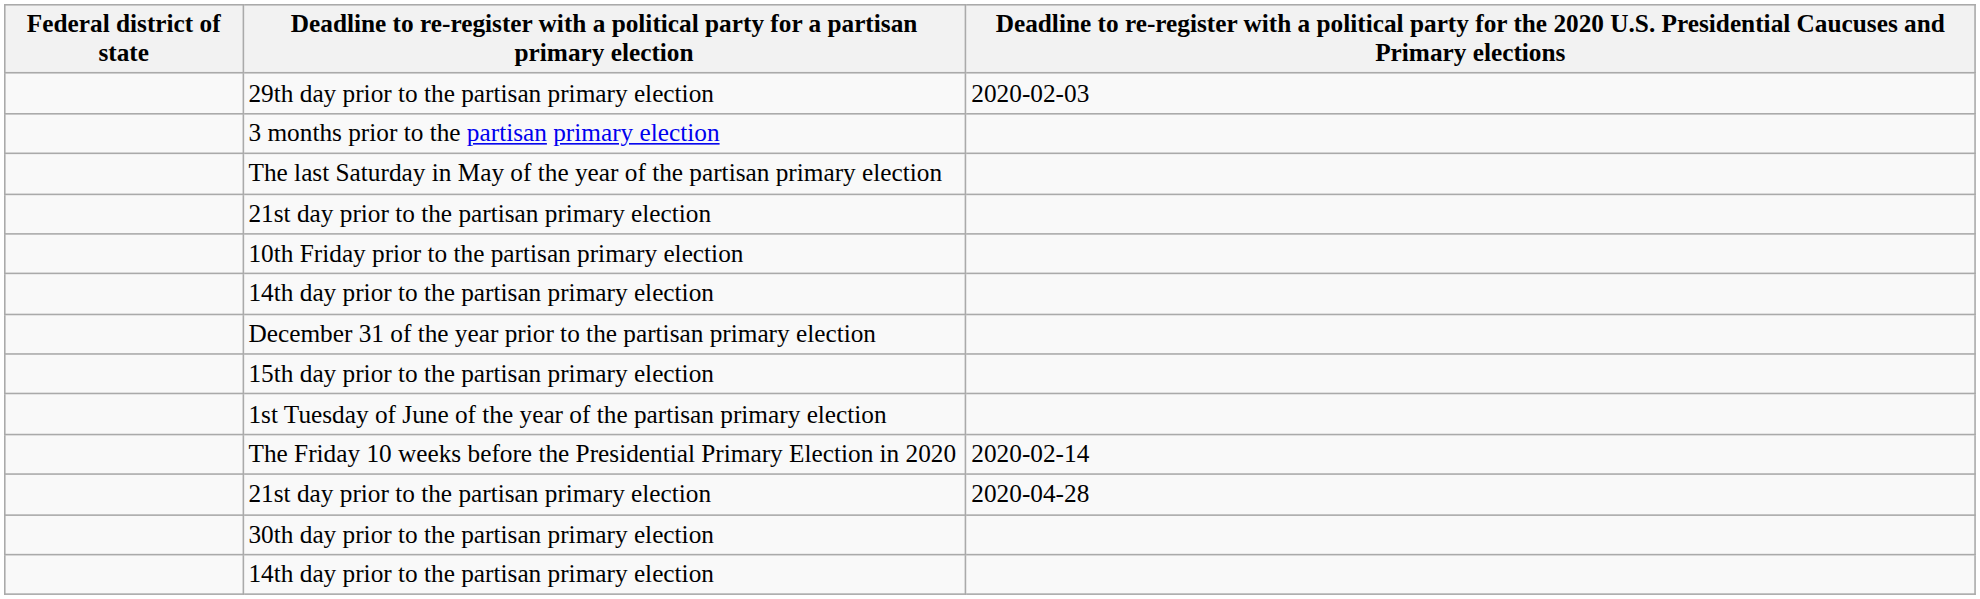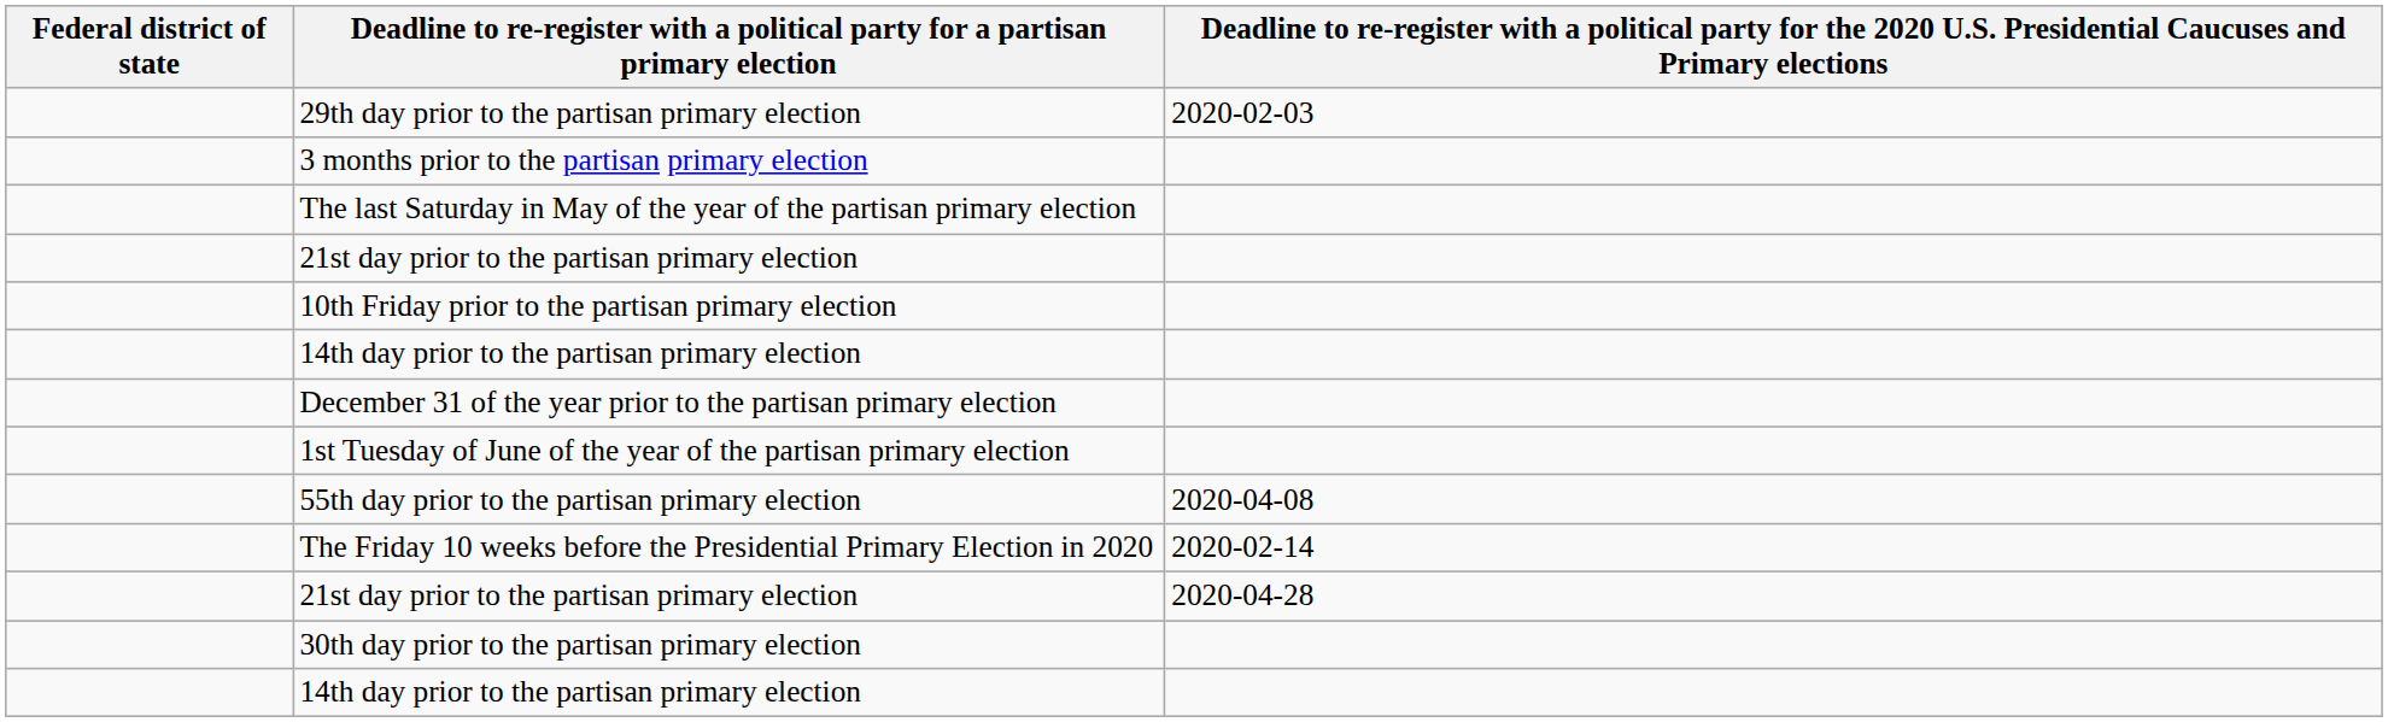- row: 15th day prior to the partisan primary election
+ row: 55th day prior to the partisan primary election | 2020-04-08
